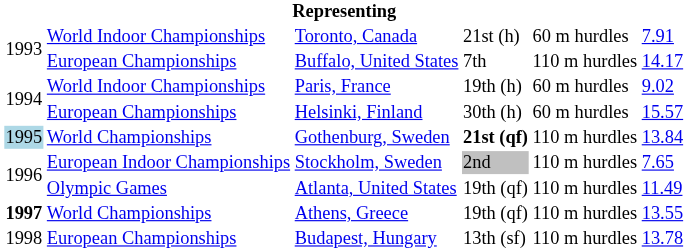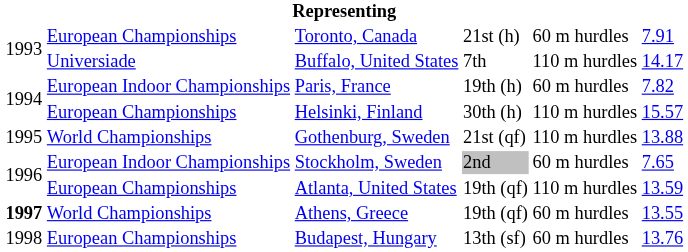Toronto, Canada | column 2: World Indoor Championships -> European Championships
Buffalo, United States | column 2: European Championships -> Universiade
Paris, France | column 2: World Indoor Championships -> European Indoor Championships
Paris, France | column 6: 9.02 -> 7.82
Helsinki, Finland | column 5: 60 m hurdles -> 110 m hurdles
Gothenburg, Sweden | column 1: lightblue background -> no background
Gothenburg, Sweden | column 4: bold -> normal
Gothenburg, Sweden | column 6: 13.84 -> 13.88
Stockholm, Sweden | column 5: 110 m hurdles -> 60 m hurdles
Atlanta, United States | column 2: Olympic Games -> European Championships
Atlanta, United States | column 6: 11.49 -> 13.59
Athens, Greece | column 5: 110 m hurdles -> 60 m hurdles
Budapest, Hungary | column 5: 110 m hurdles -> 60 m hurdles
Budapest, Hungary | column 6: 13.78 -> 13.76
